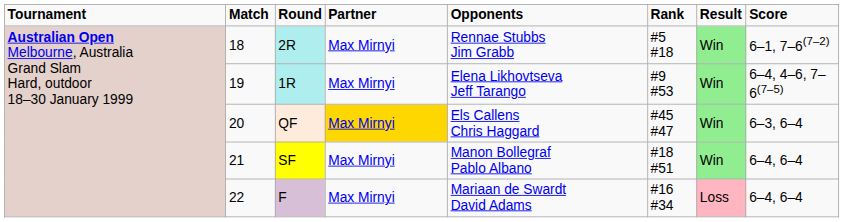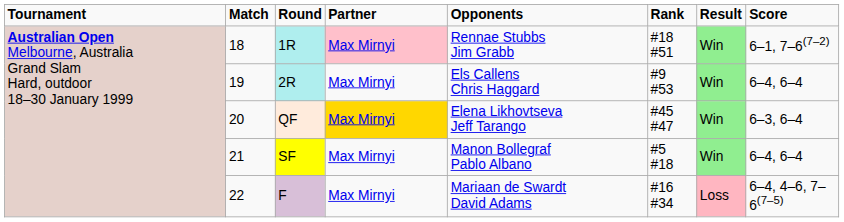18 | column 3: 2R -> 1R
18 | column 4: no background -> pink background
18 | column 6: #5 #18 -> #18 #51
19 | column 3: 1R -> 2R
19 | column 5: Elena Likhovtseva Jeff Tarango -> Els Callens Chris Haggard
19 | column 8: 6–4, 4–6, 7–6(7–5) -> 6–4, 6–4
20 | column 5: Els Callens Chris Haggard -> Elena Likhovtseva Jeff Tarango
21 | column 6: #18 #51 -> #5 #18
22 | column 8: 6–4, 6–4 -> 6–4, 4–6, 7–6(7–5)
